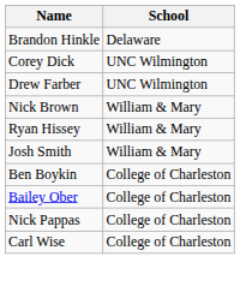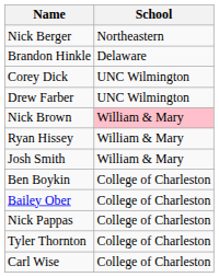+ row: Nick Berger | Northeastern
Nick Brown | School: no background -> pink background
+ row: Tyler Thornton | College of Charleston
